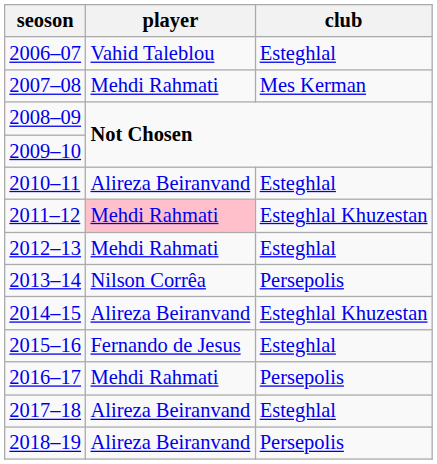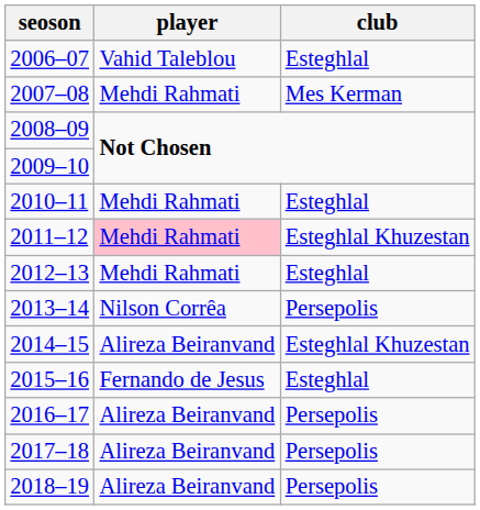2010–11 | player: Alireza Beiranvand -> Mehdi Rahmati
2016–17 | player: Mehdi Rahmati -> Alireza Beiranvand
2017–18 | club: Esteghlal -> Persepolis
